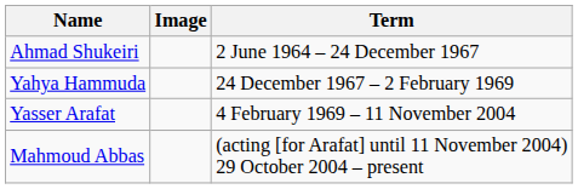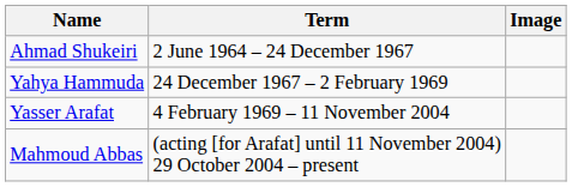columns swapped: Image <-> Term
